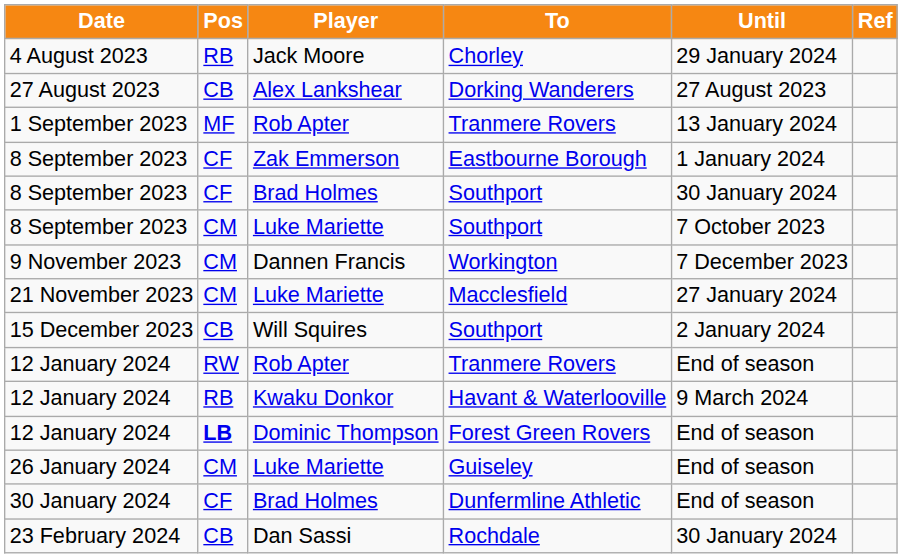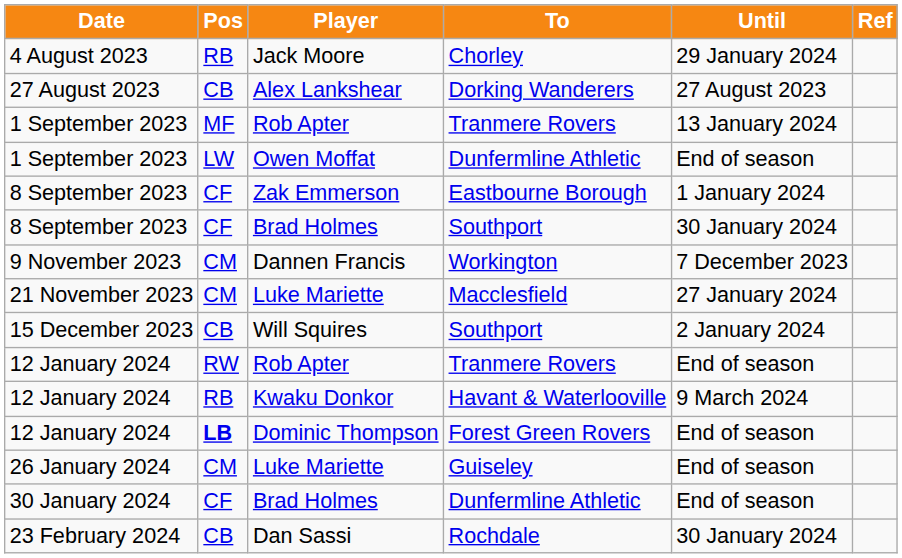+ row: 1 September 2023 | LW | Owen Moffat | Dunfermline Athletic | End of season
- row: 8 September 2023 | CM | Luke Mariette | Southport | 7 October 2023
